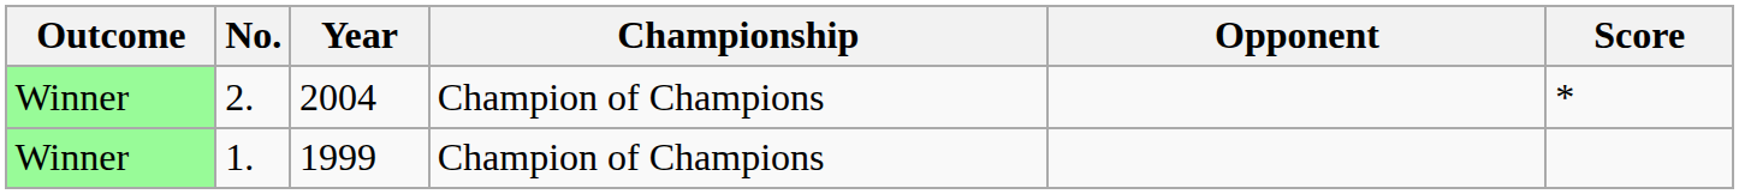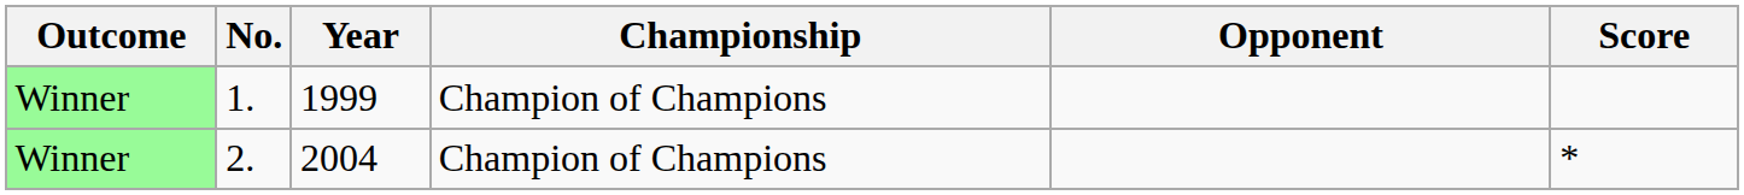rows swapped: 1. <-> 2.
